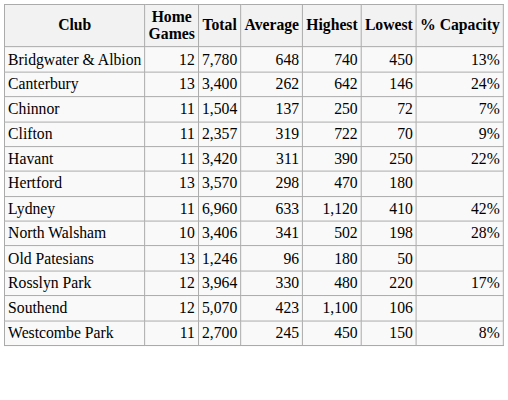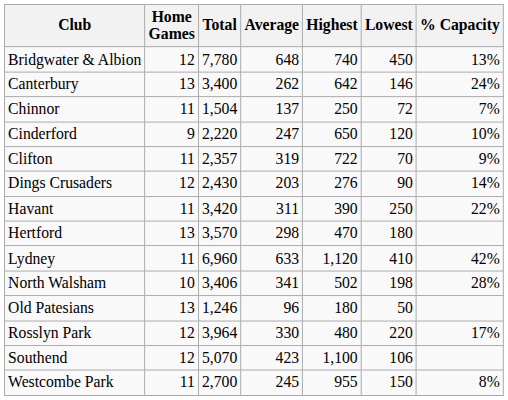+ row: Cinderford | 9 | 2,220 | 247 | 650 | 120 | 10%
+ row: Dings Crusaders | 12 | 2,430 | 203 | 276 | 90 | 14%
Westcombe Park | Highest: 450 -> 955
